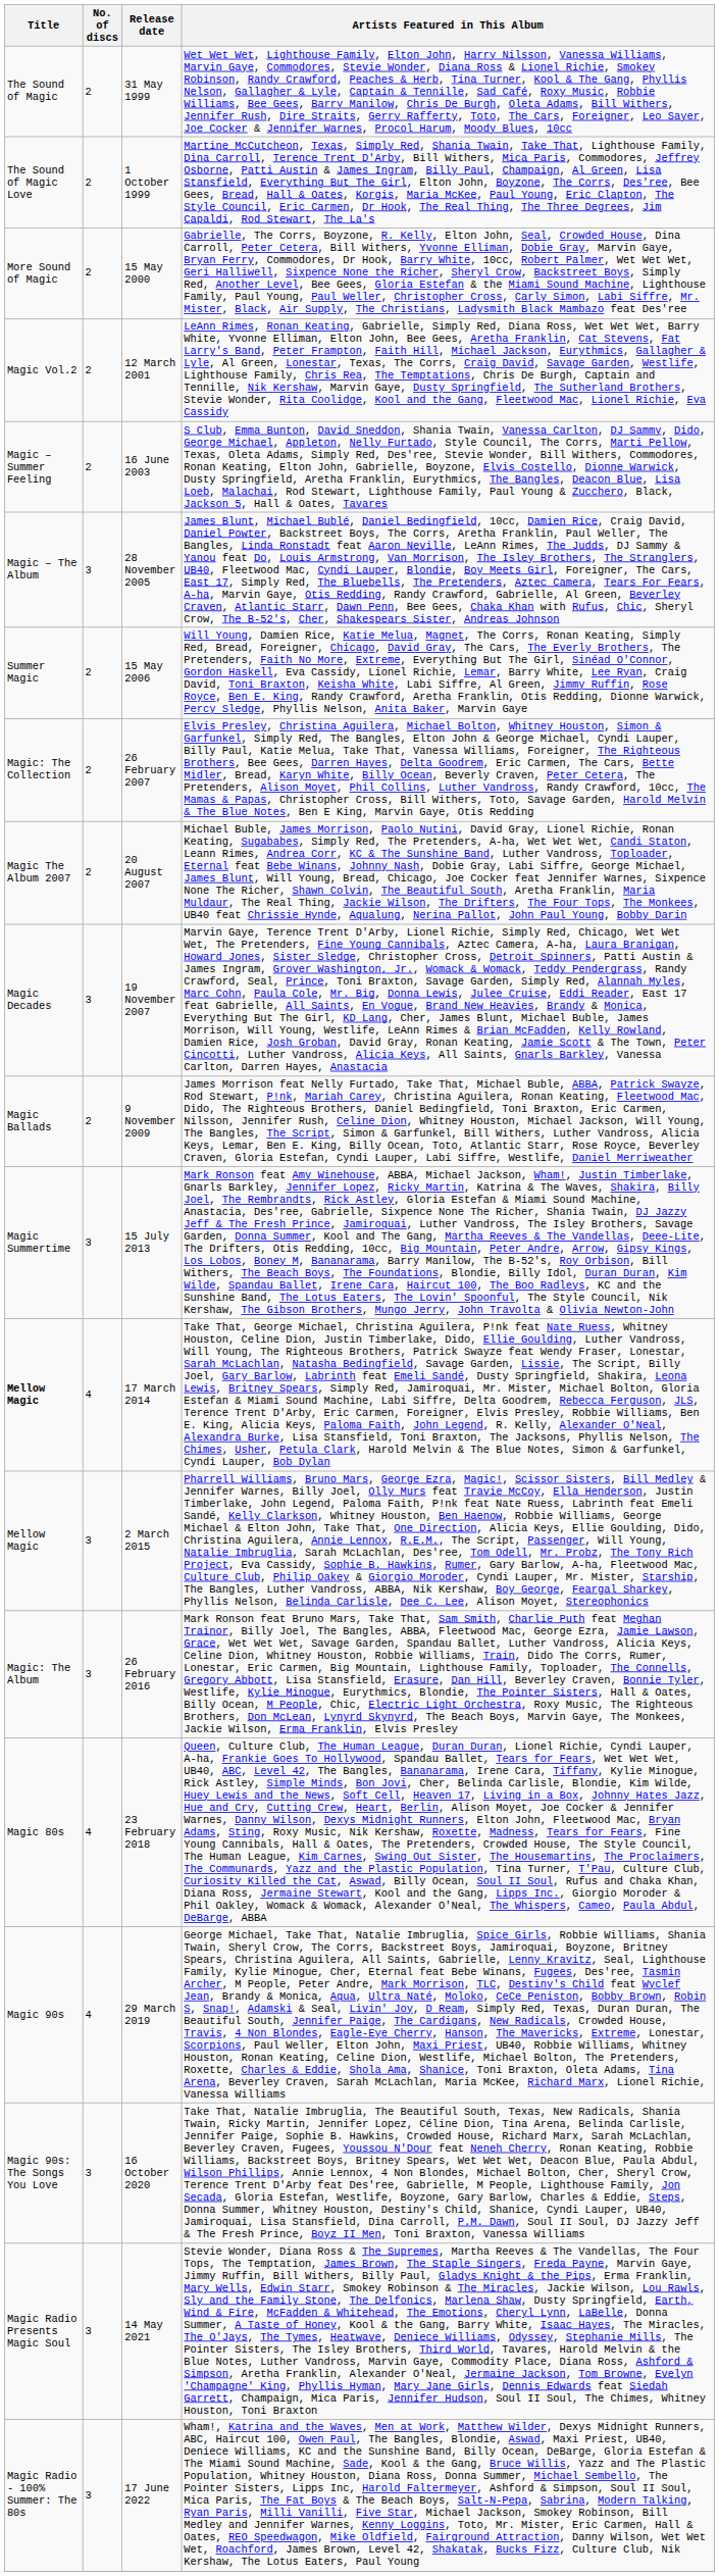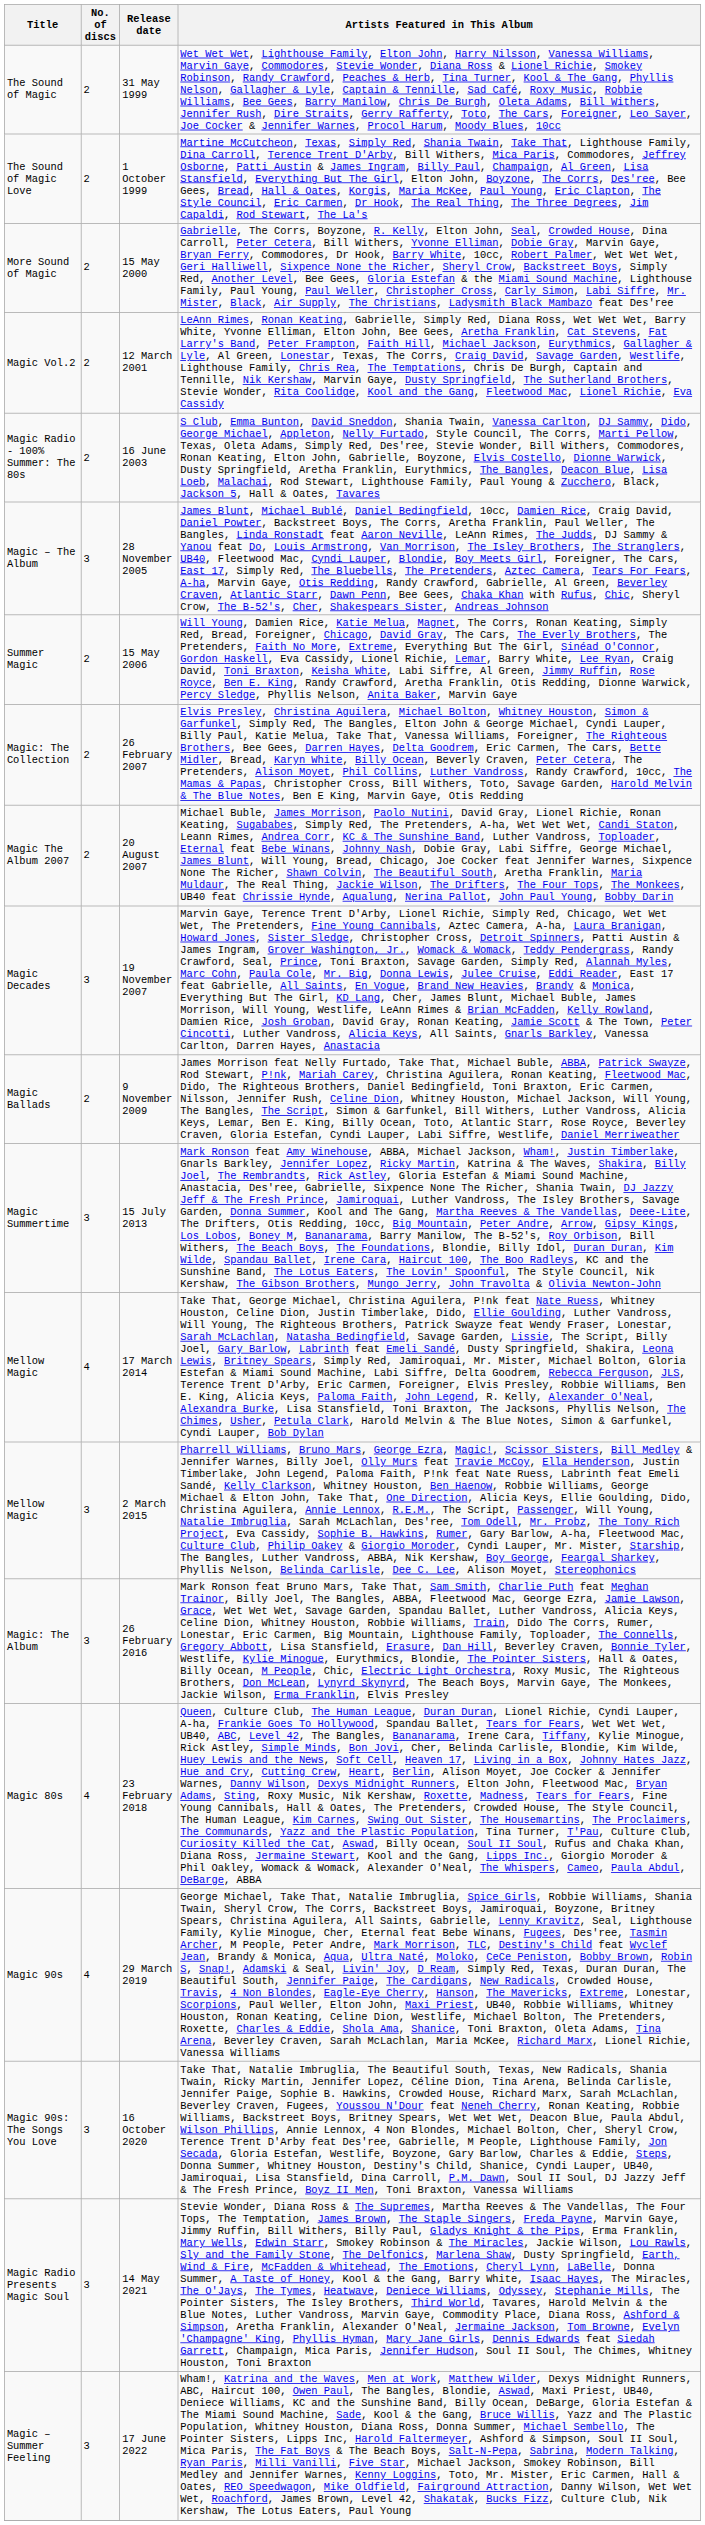16 June 2003 | Title: Magic – Summer Feeling -> Magic Radio - 100% Summer: The 80s
17 March 2014 | Title: bold -> normal
17 June 2022 | Title: Magic Radio - 100% Summer: The 80s -> Magic – Summer Feeling
